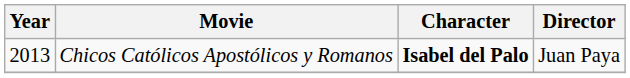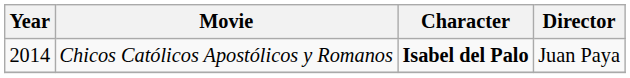Chicos Católicos Apostólicos y Romanos | Year: 2013 -> 2014
